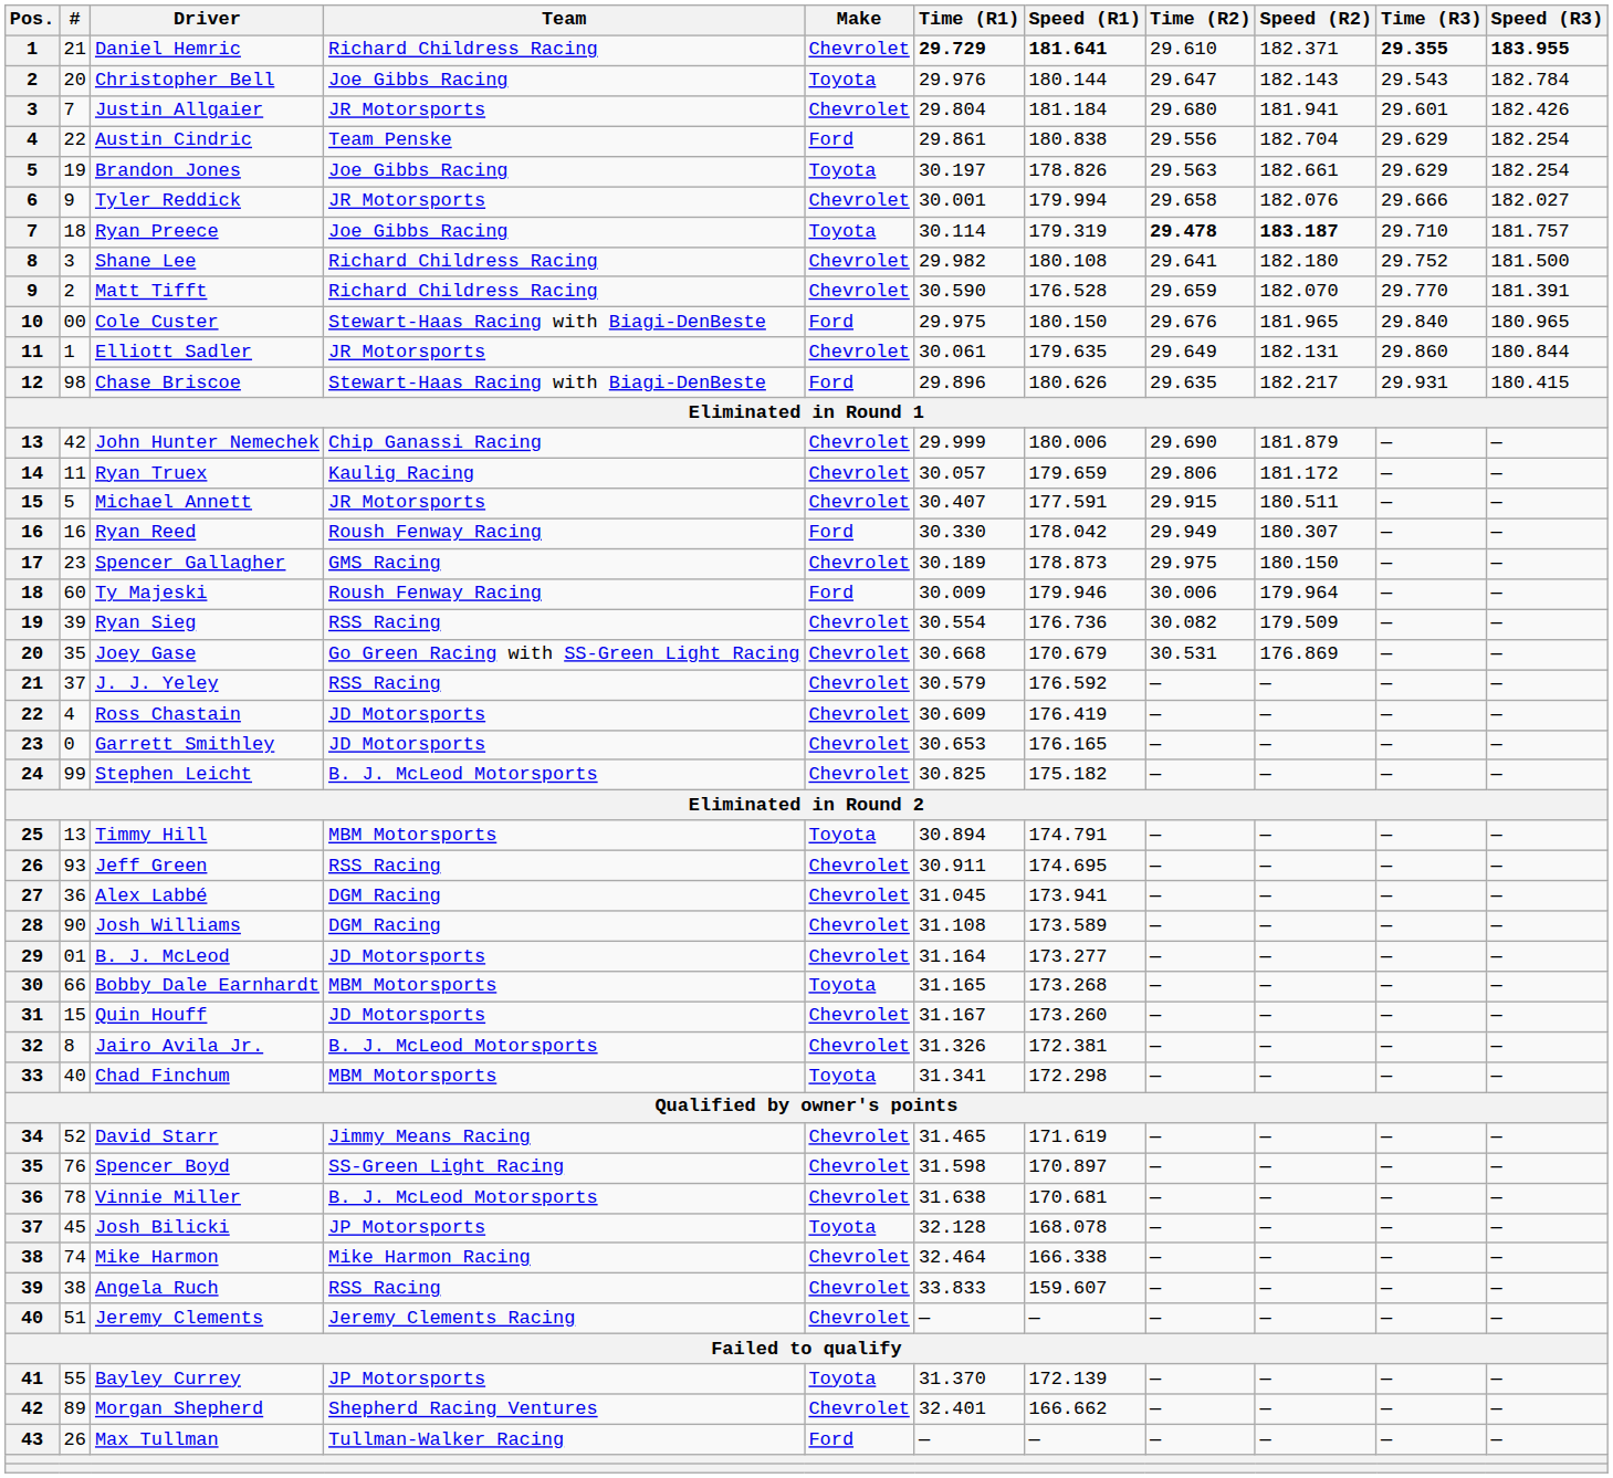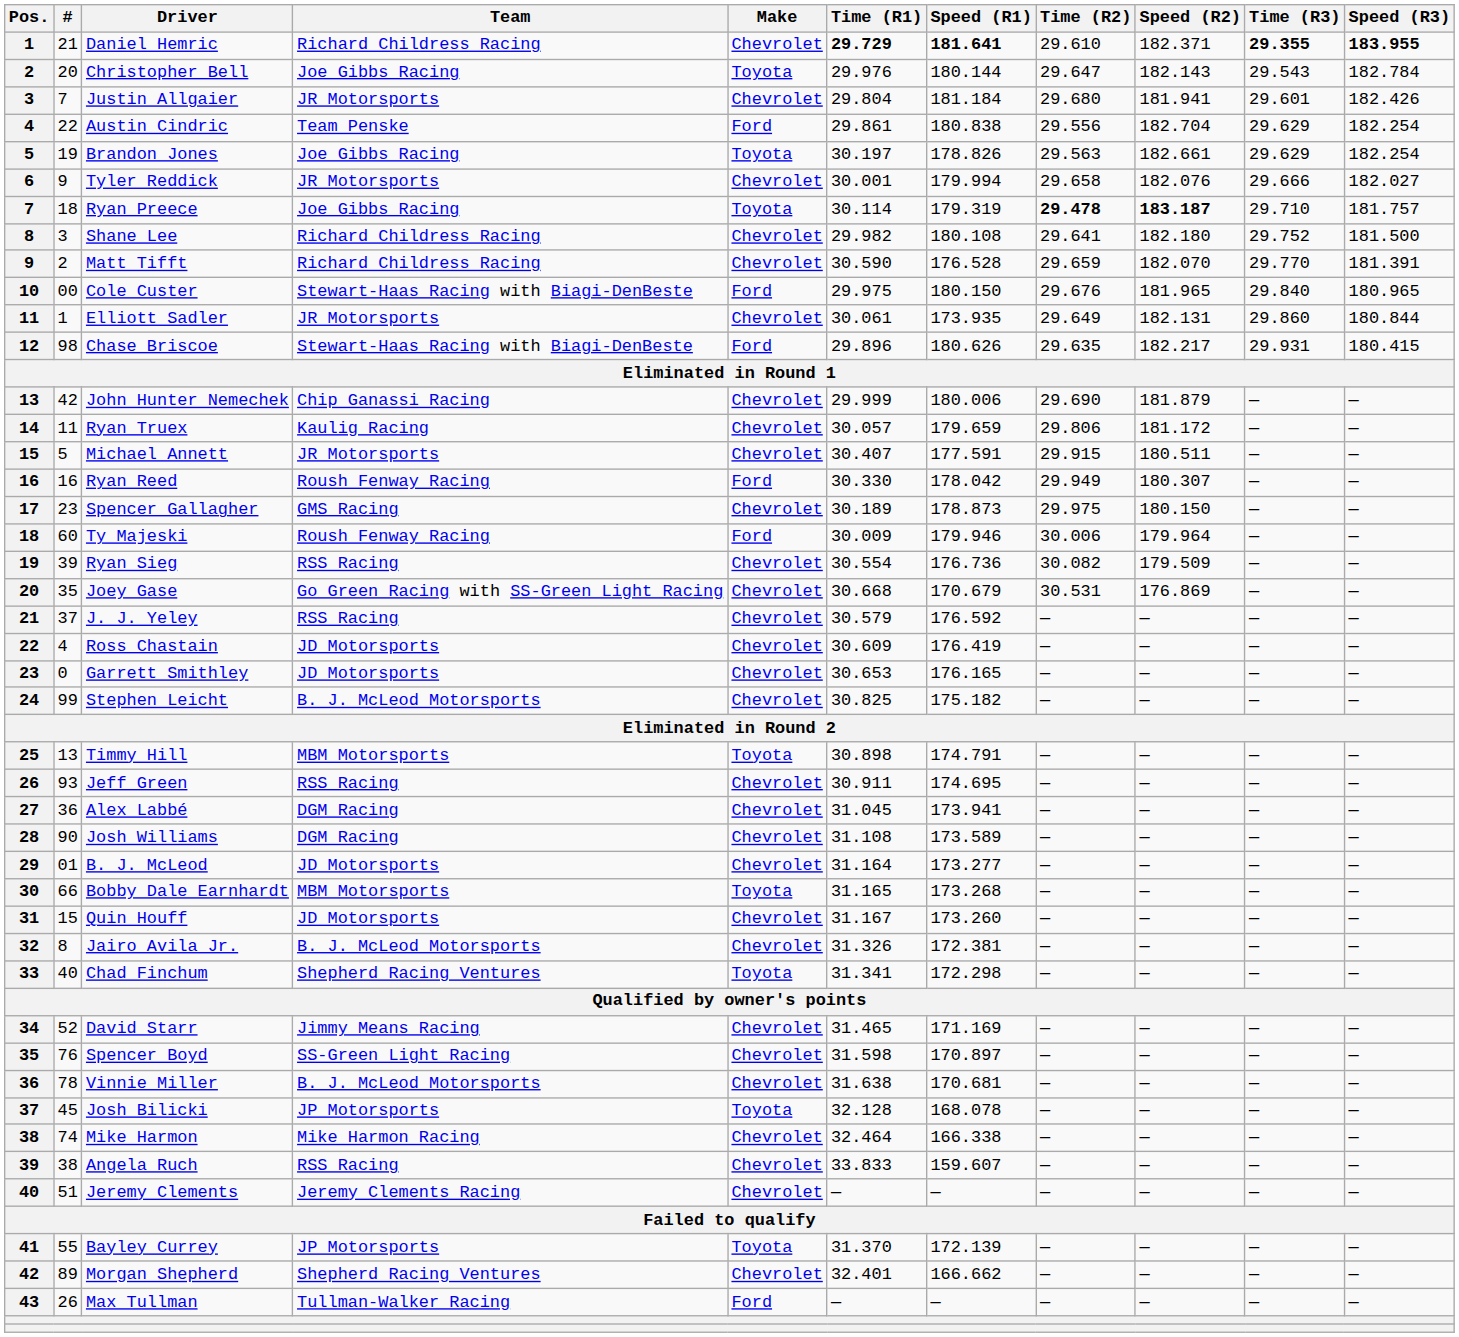Elliott Sadler | Speed (R1): 179.635 -> 173.935
Timmy Hill | Time (R1): 30.894 -> 30.898
Chad Finchum | Team: MBM Motorsports -> Shepherd Racing Ventures
David Starr | Speed (R1): 171.619 -> 171.169
